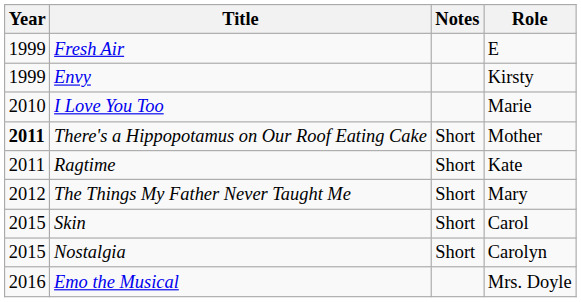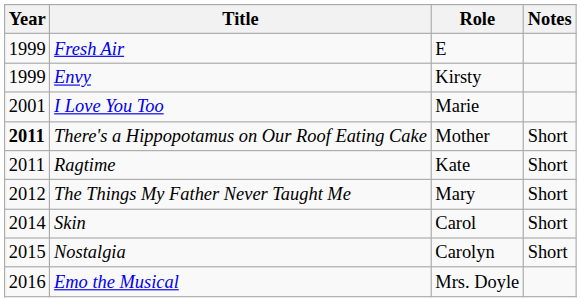columns swapped: Role <-> Notes
I Love You Too | Year: 2010 -> 2001
Skin | Year: 2015 -> 2014
